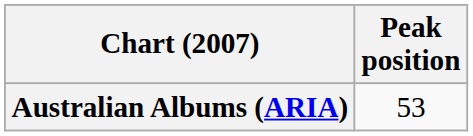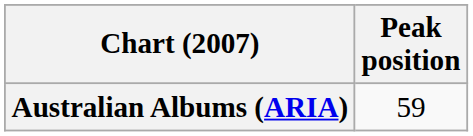Australian Albums (ARIA) | Peak position: 53 -> 59
